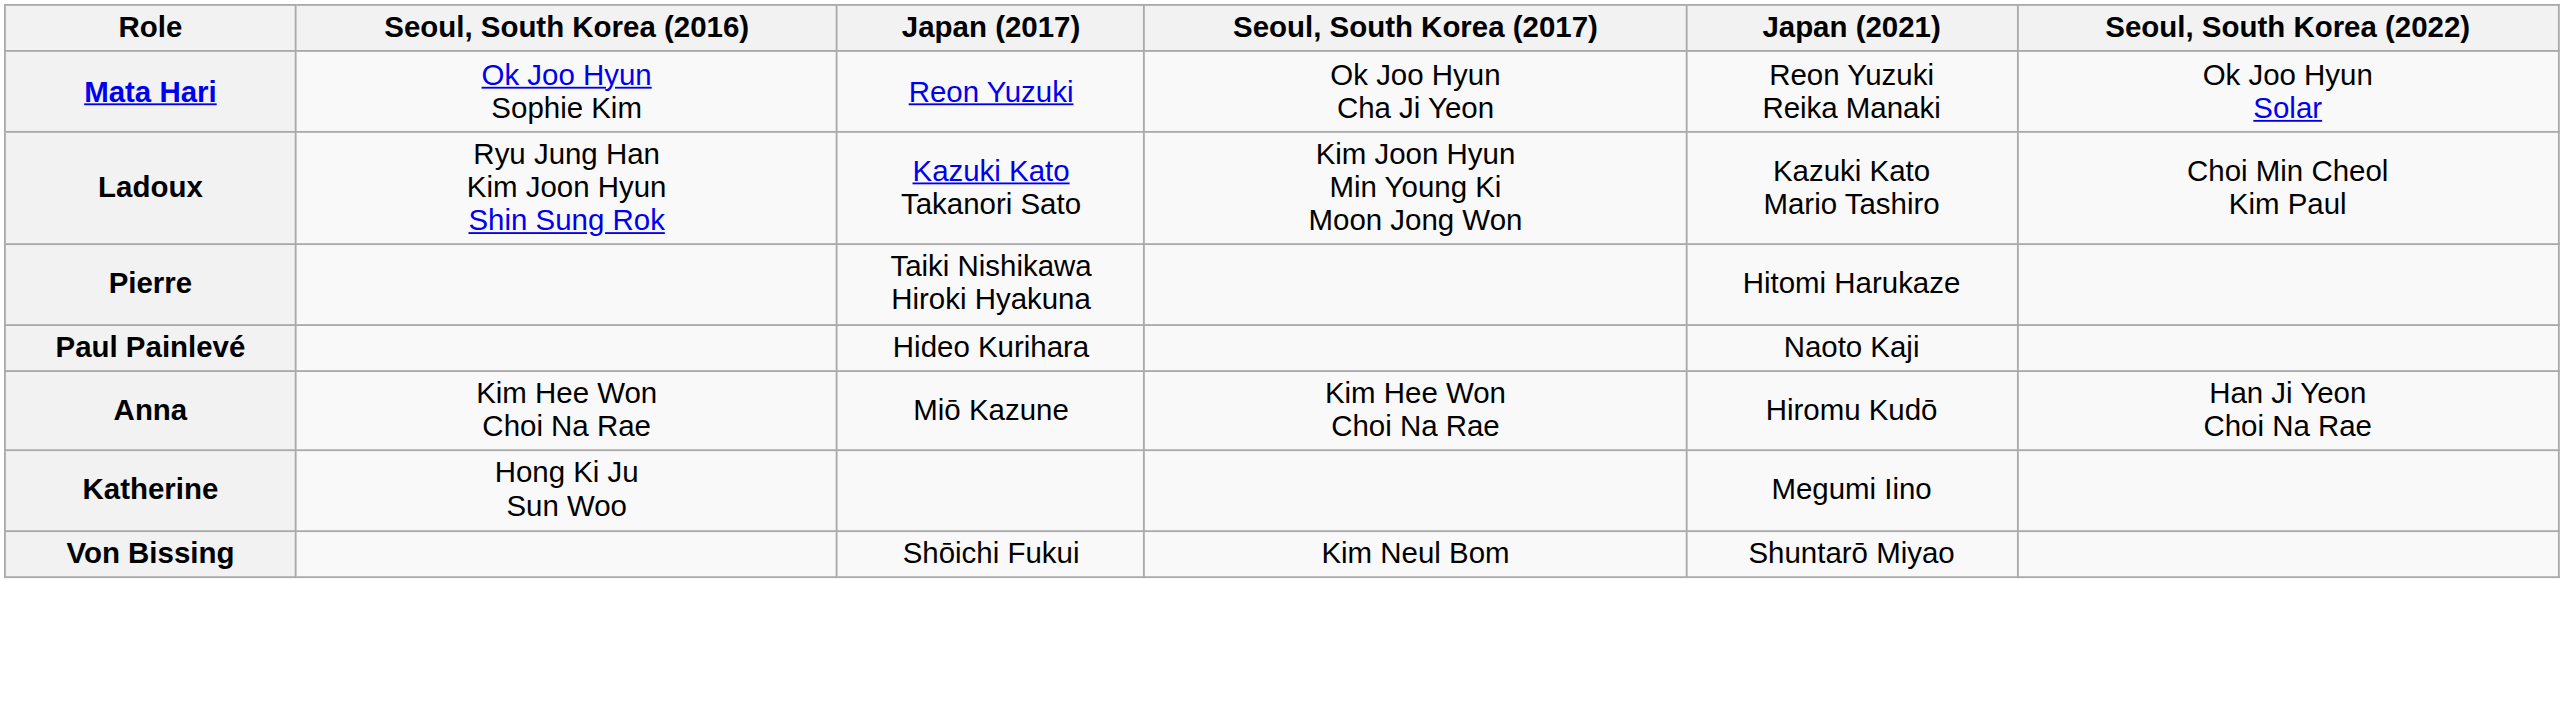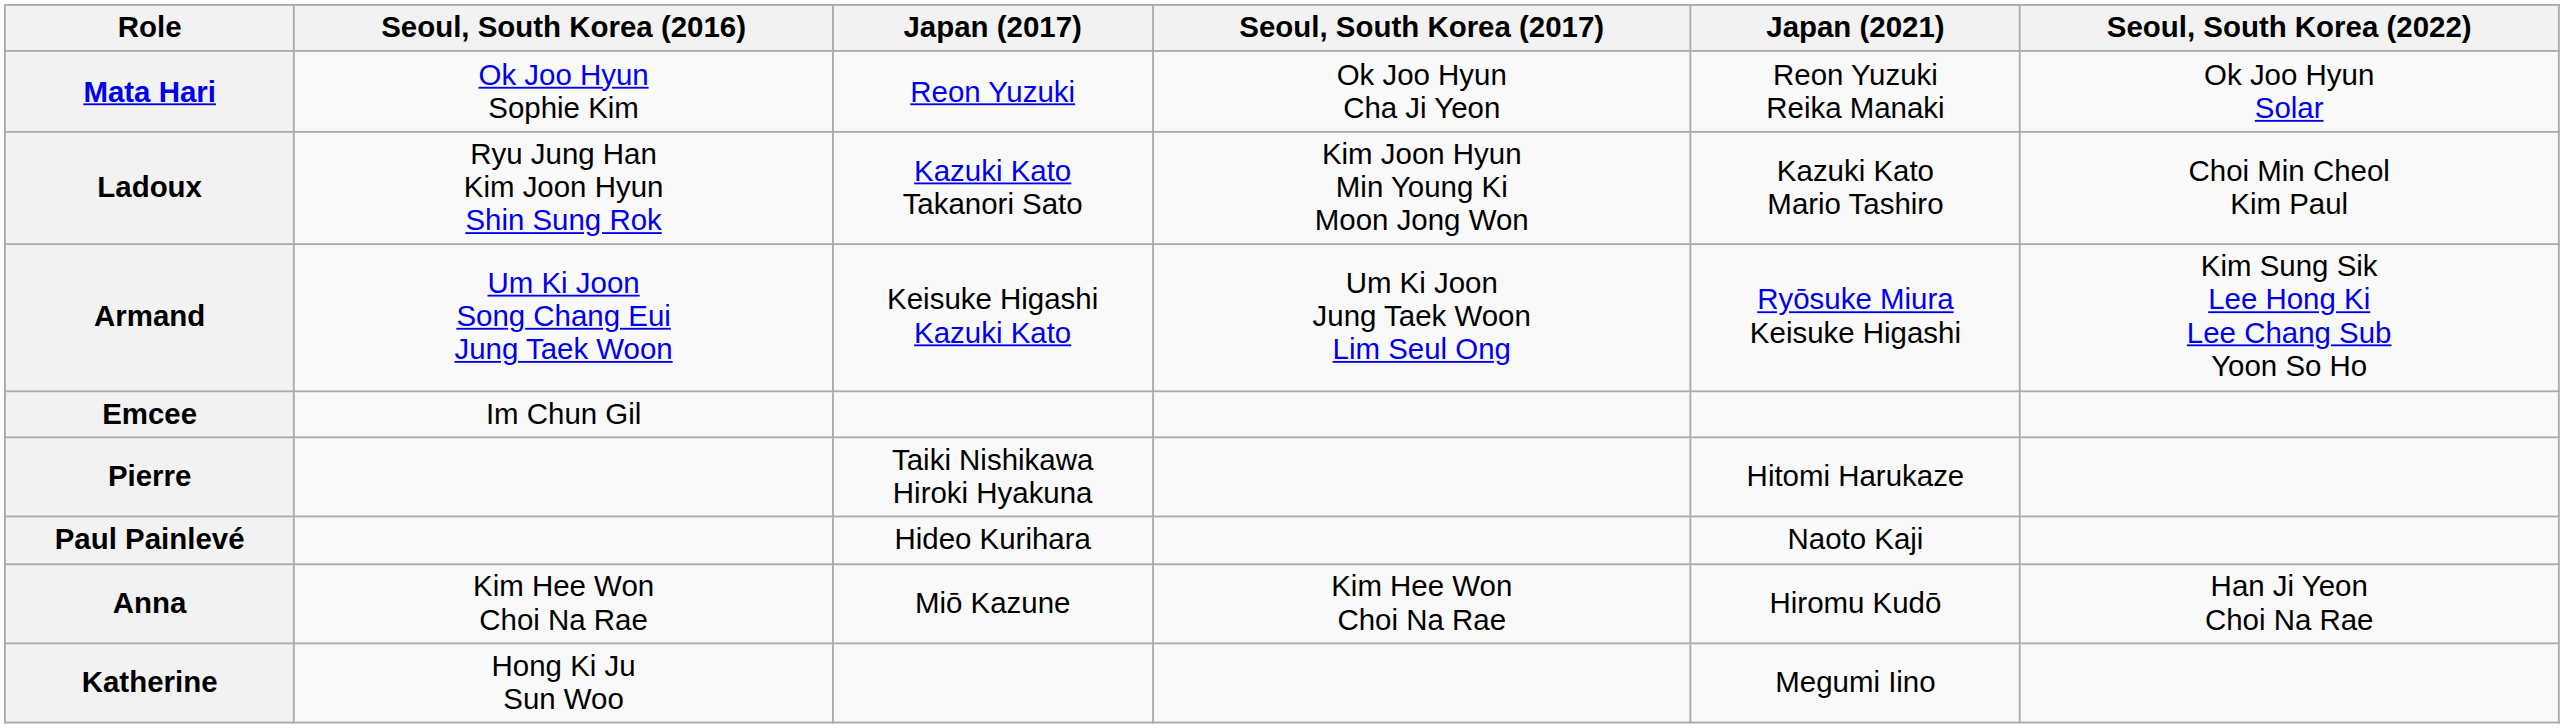+ row: Armand | Um Ki Joon Song Chang Eui Jung Taek Woon | Keisuke Higashi Kazuki Kato | Um Ki Joon Jung Taek Woon Lim Seul Ong | Ryōsuke Miura Keisuke Higashi | Kim Sung Sik Lee Hong Ki Lee Chang Sub Yoon So Ho
+ row: Emcee | Im Chun Gil
- row: Von Bissing | Shōichi Fukui | Kim Neul Bom | Shuntarō Miyao
